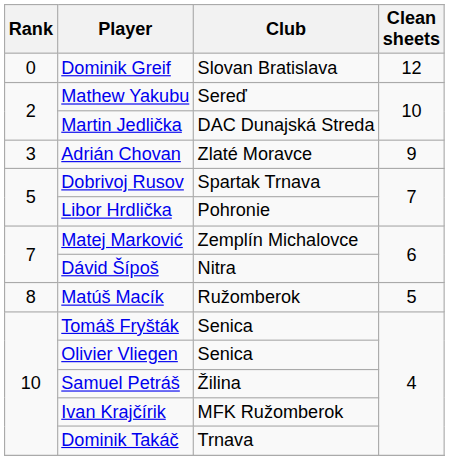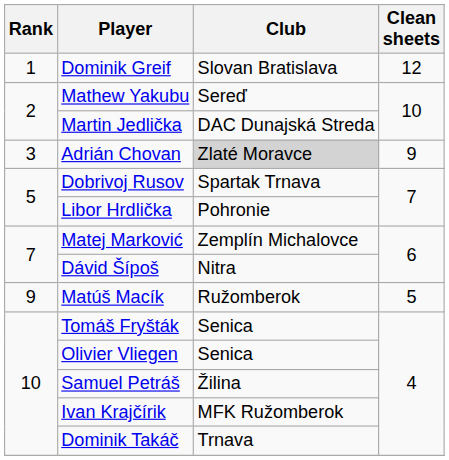Dominik Greif | Rank: 0 -> 1
Adrián Chovan | Club: no background -> lightgrey background
Matúš Macík | Rank: 8 -> 9
